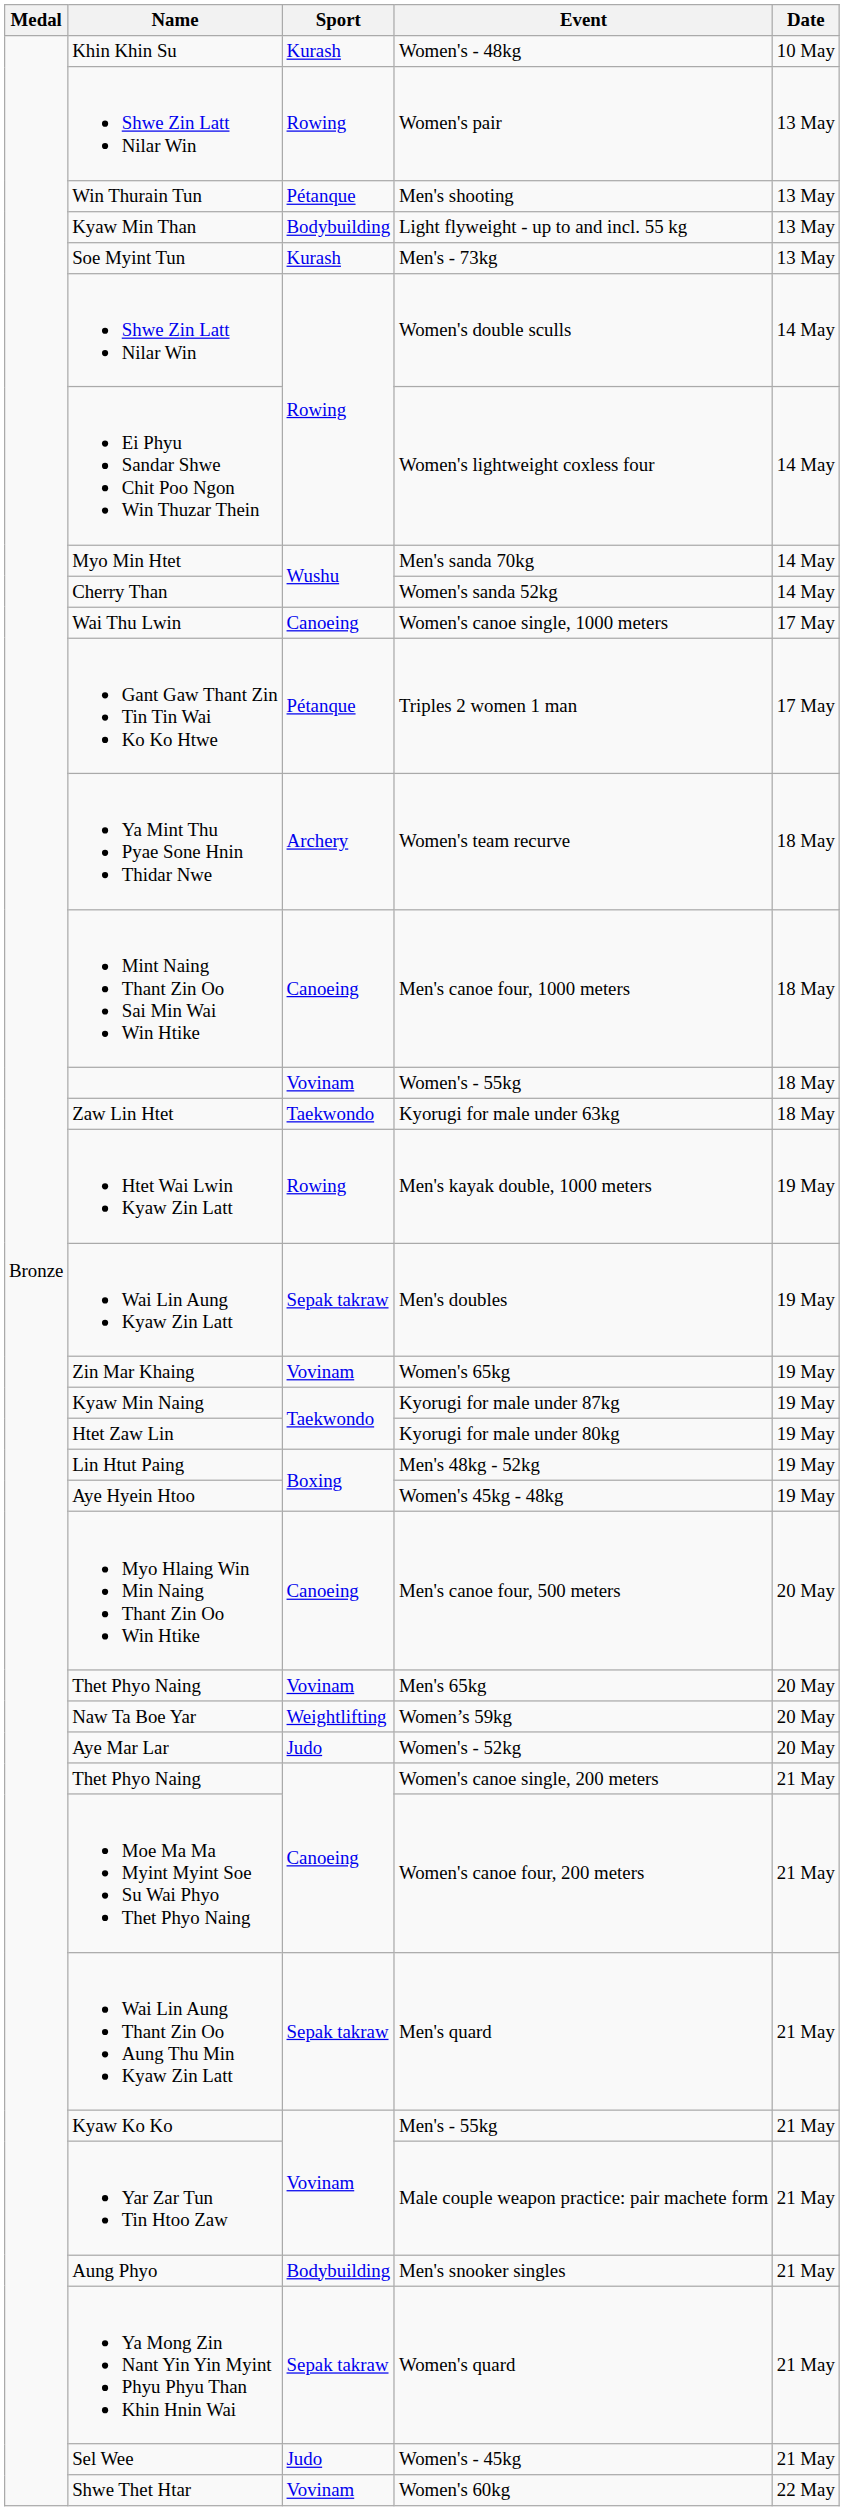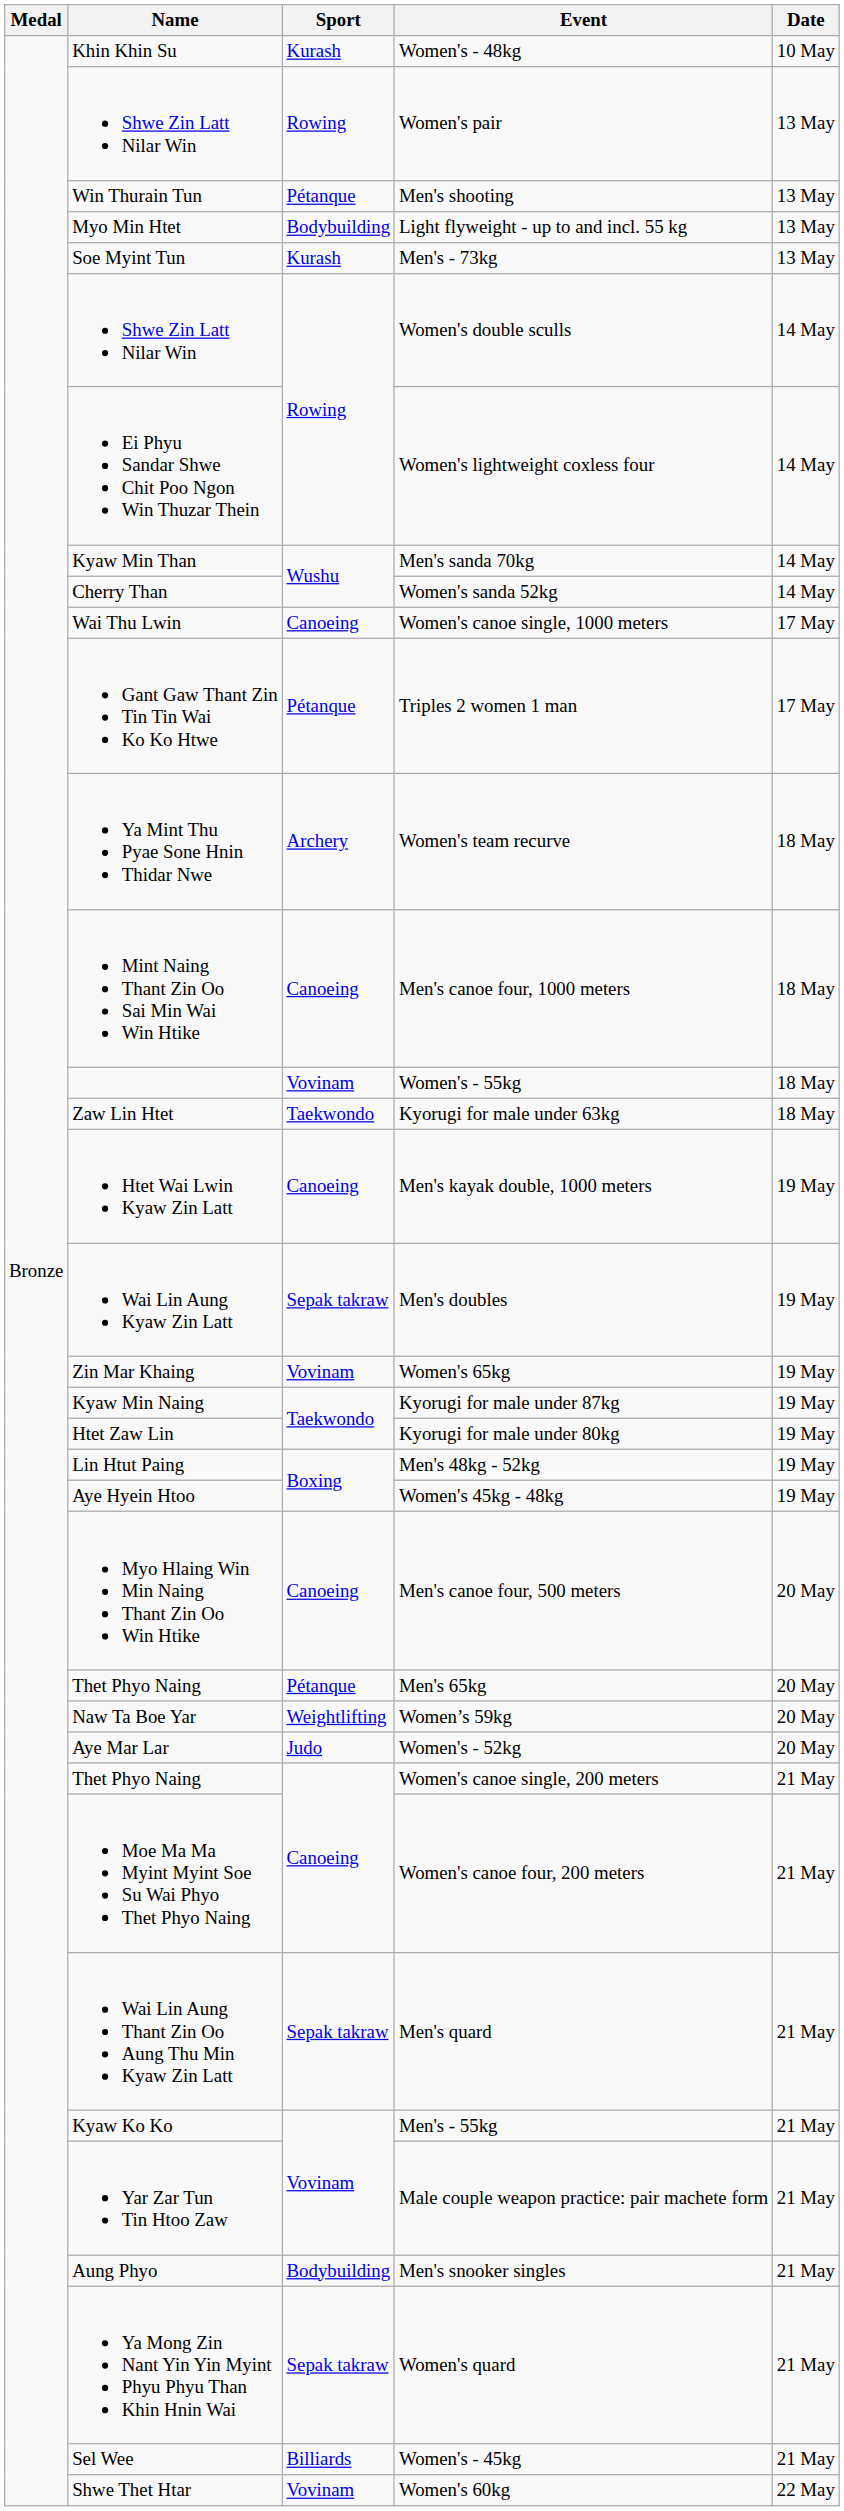Light flyweight - up to and incl. 55 kg | Name: Kyaw Min Than -> Myo Min Htet
Men's sanda 70kg | Name: Myo Min Htet -> Kyaw Min Than
Men's kayak double, 1000 meters | Sport: Rowing -> Canoeing
Men's 65kg | Sport: Vovinam -> Pétanque
Women's - 45kg | Sport: Judo -> Billiards
